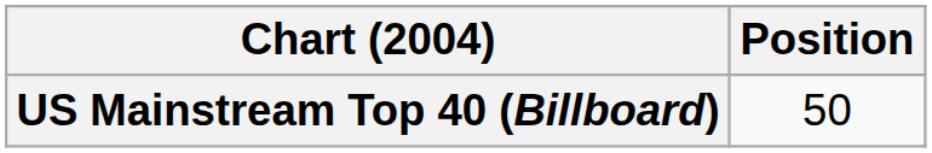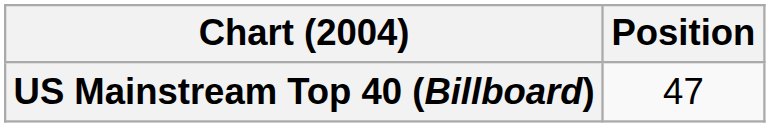US Mainstream Top 40 (Billboard) | Position: 50 -> 47
